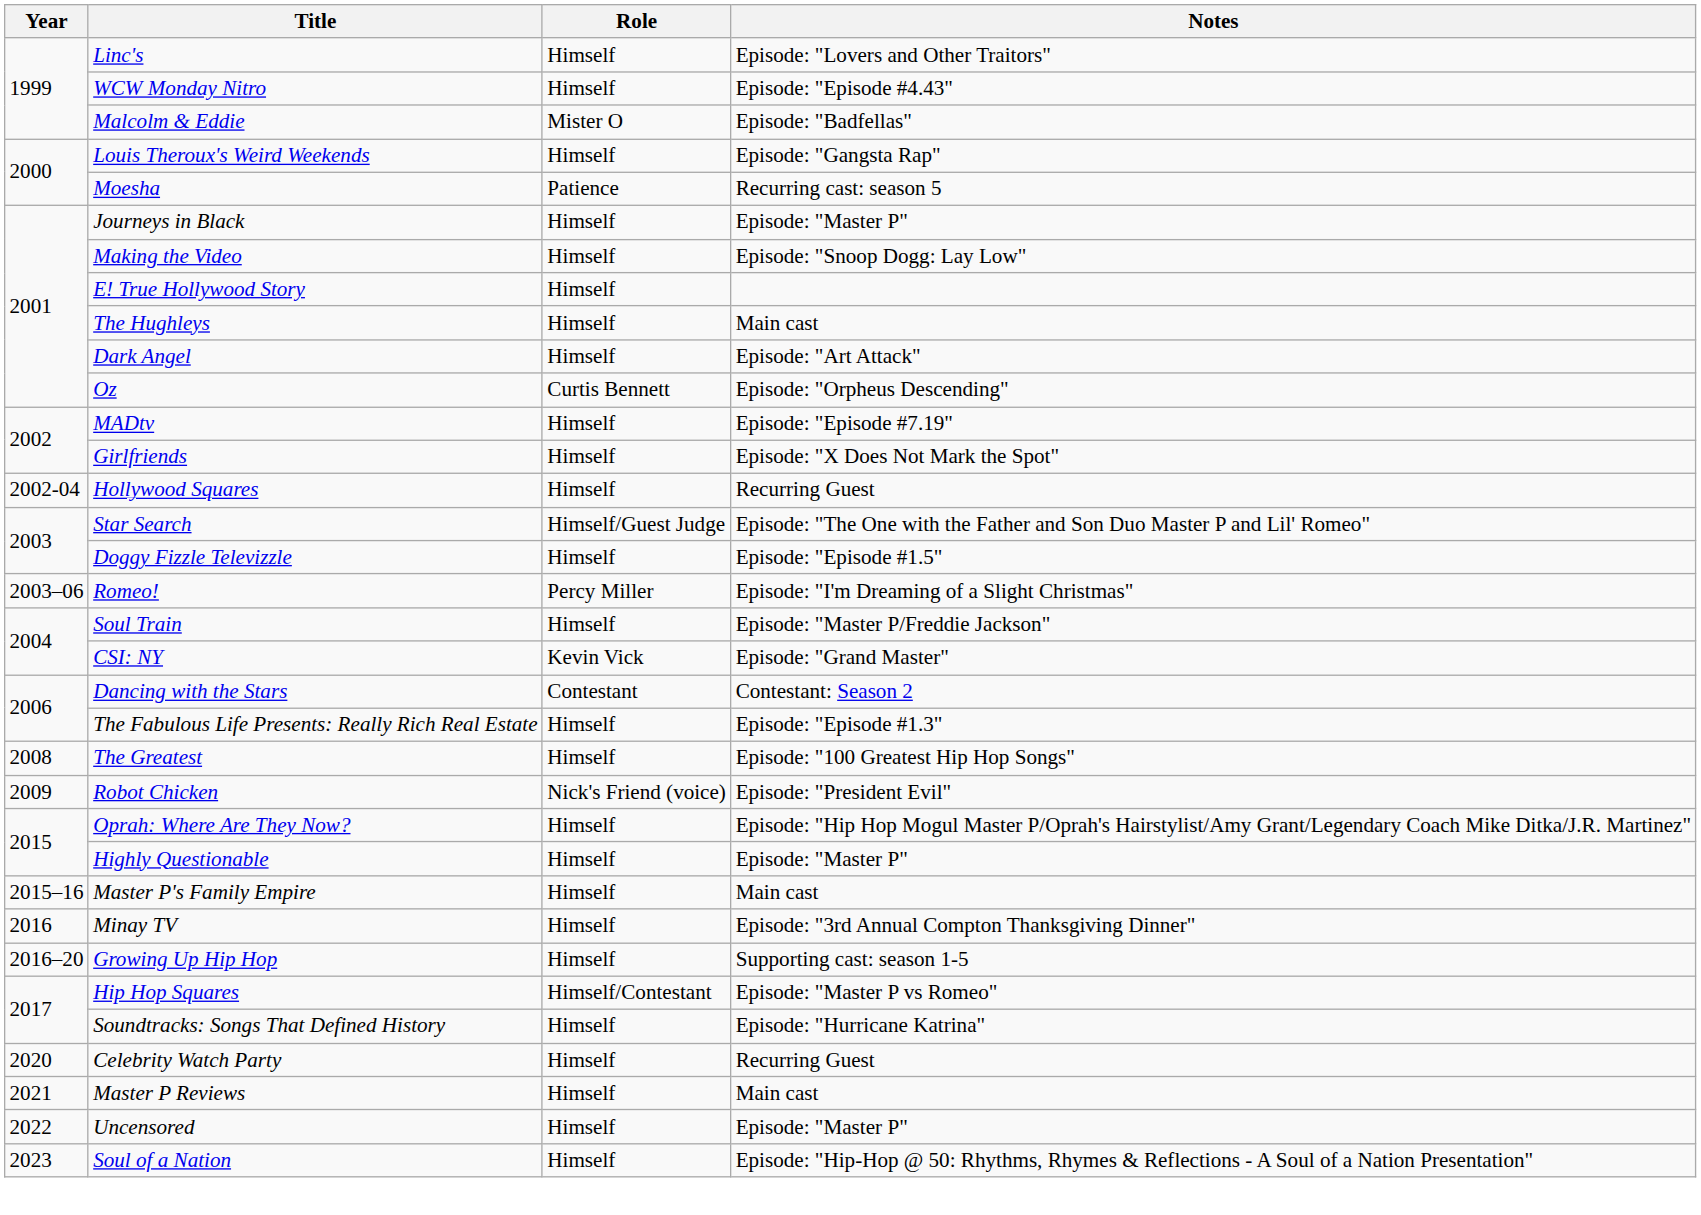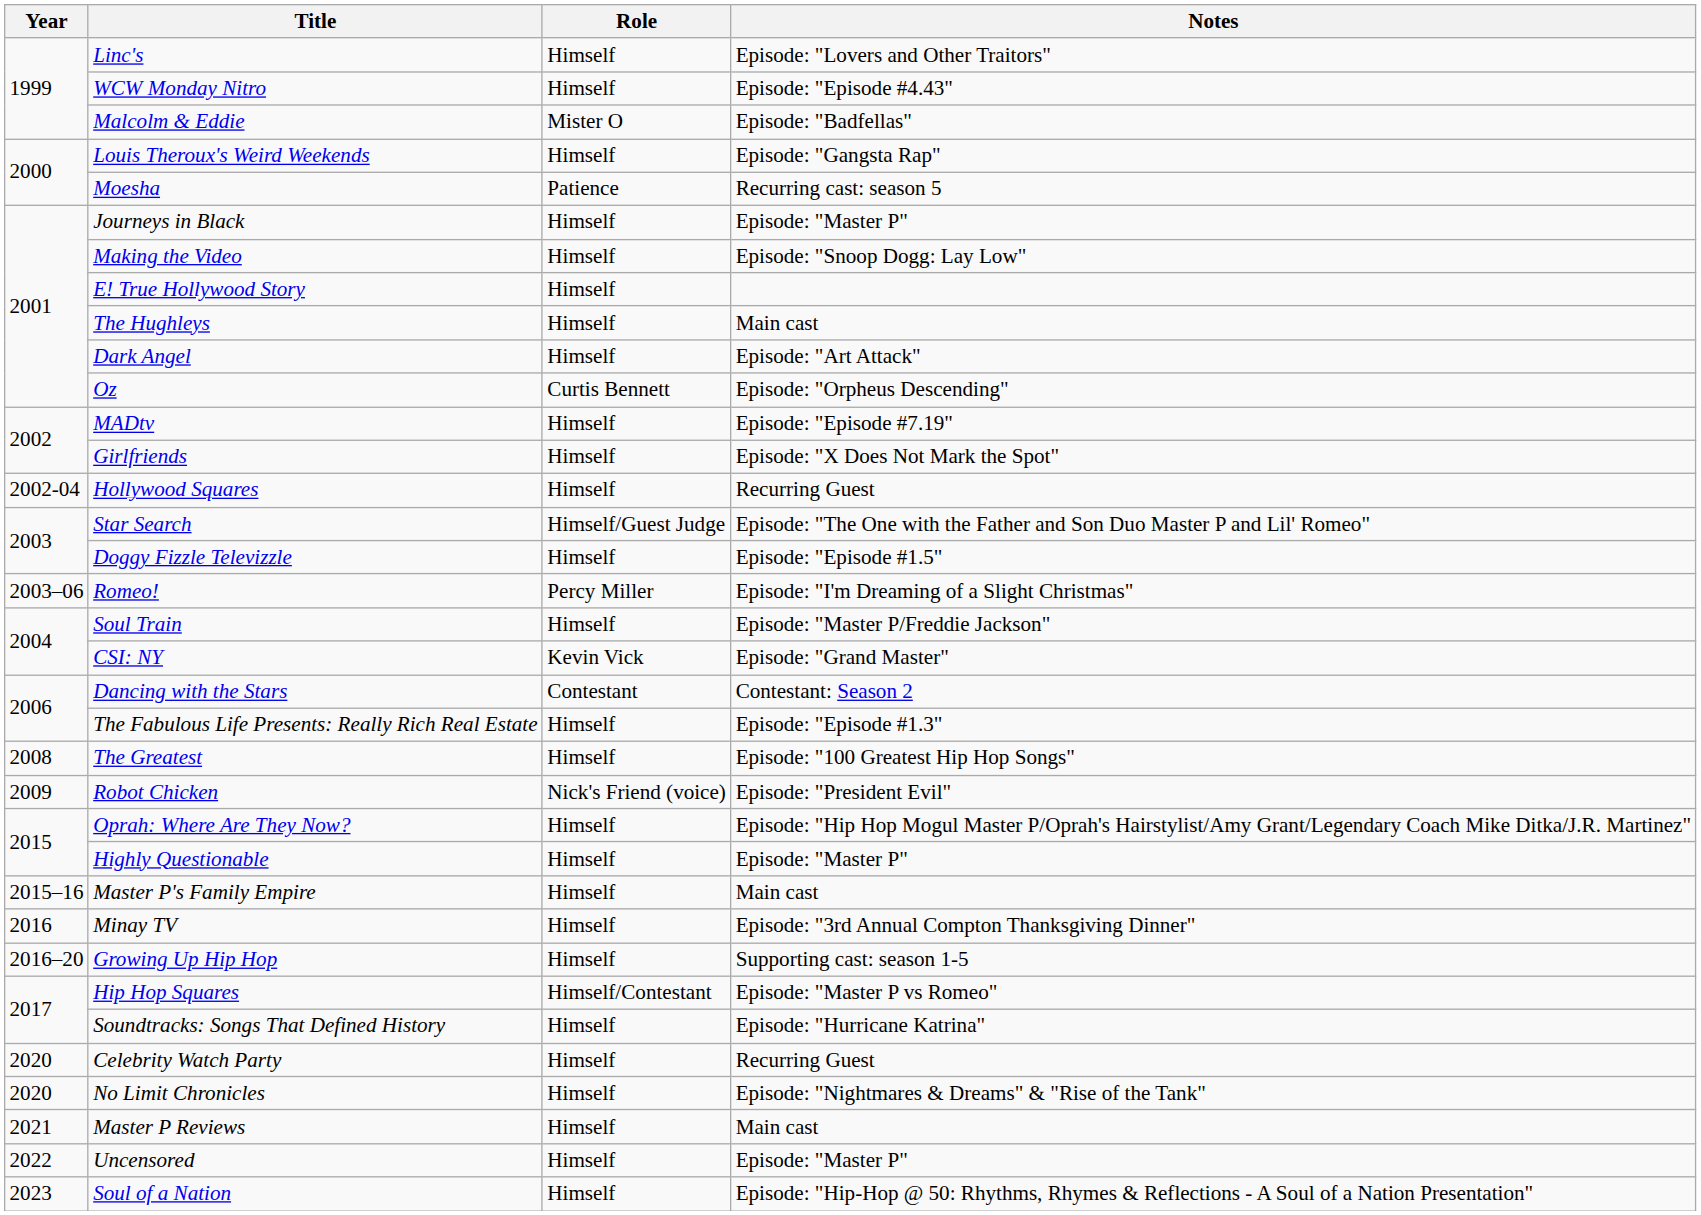+ row: 2020 | No Limit Chronicles | Himself | Episode: "Nightmares & Dreams" & "Rise of the Tank"
